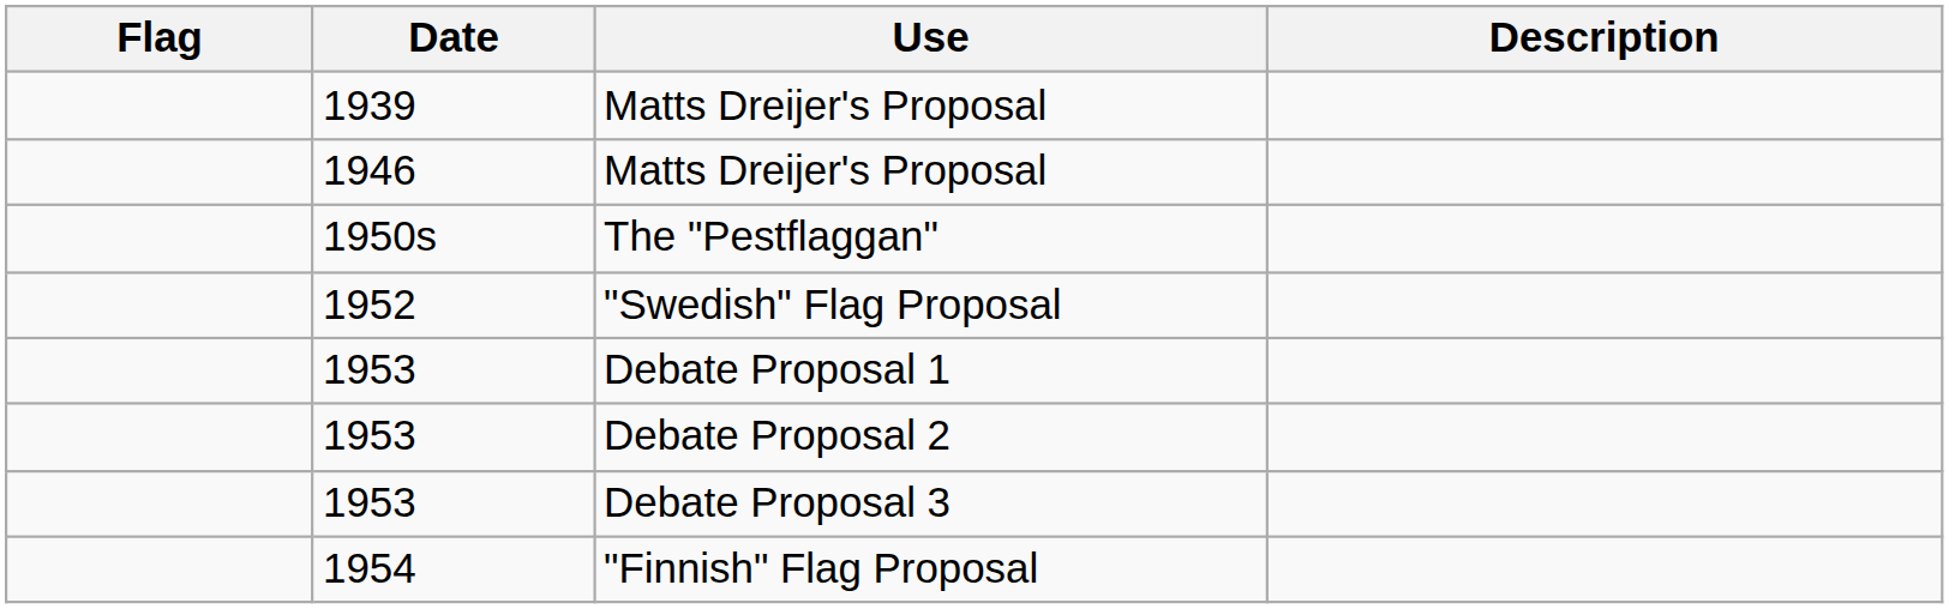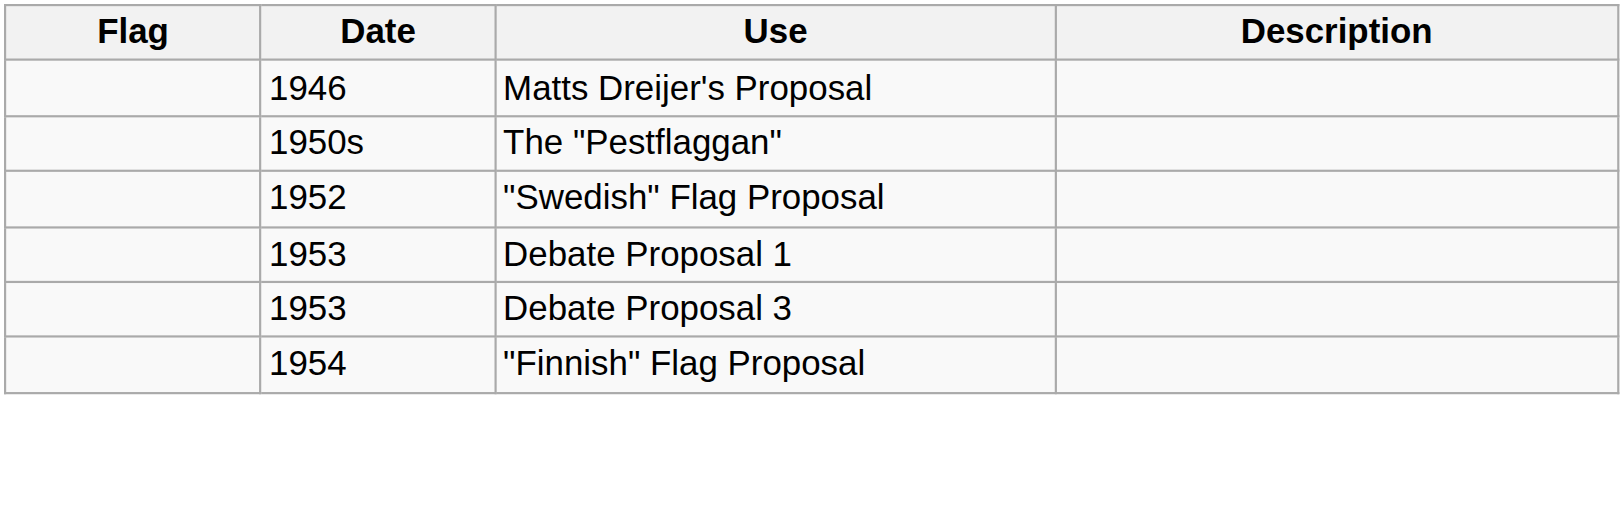- row: 1939 | Matts Dreijer's Proposal
- row: 1953 | Debate Proposal 2
